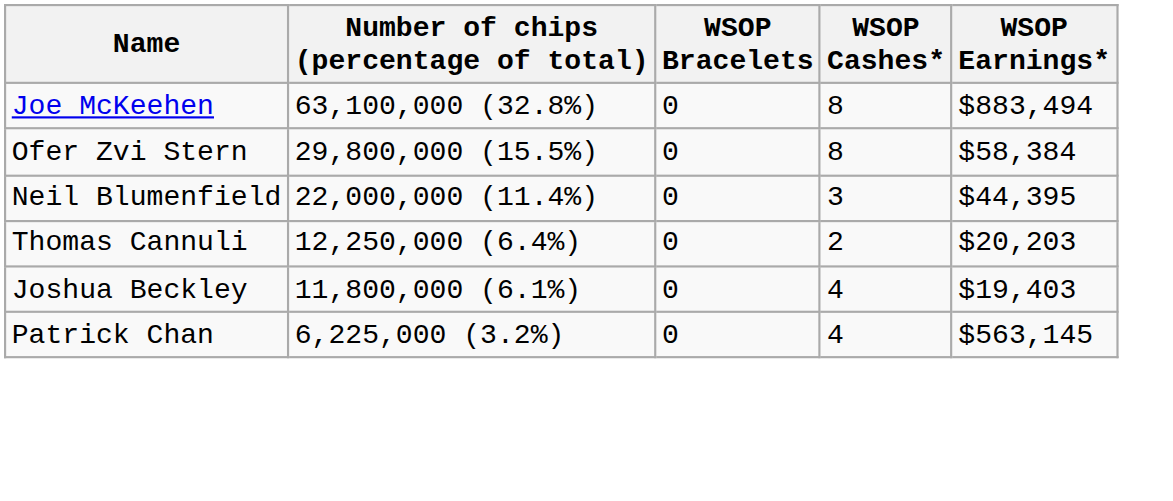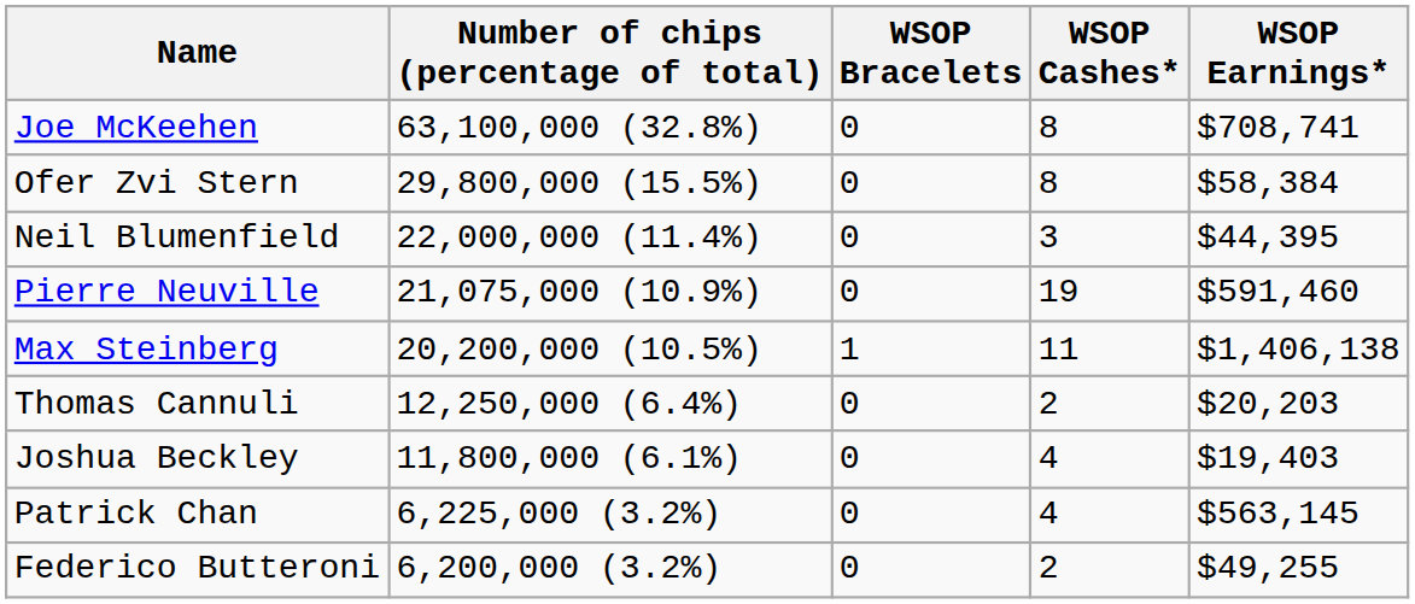Joe McKeehen | WSOP Earnings*: $883,494 -> $708,741
+ row: Pierre Neuville | 21,075,000 (10.9%) | 0 | 19 | $591,460
+ row: Max Steinberg | 20,200,000 (10.5%) | 1 | 11 | $1,406,138
+ row: Federico Butteroni | 6,200,000 (3.2%) | 0 | 2 | $49,255
